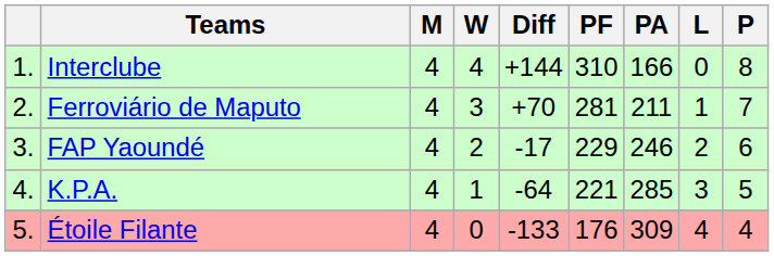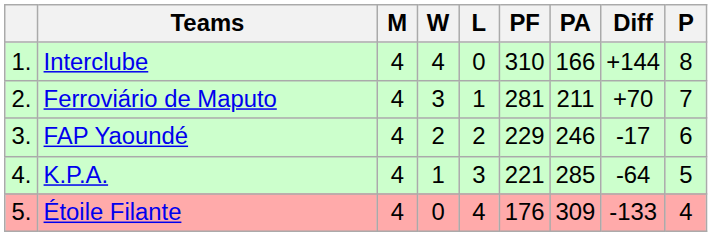columns swapped: L <-> Diff
